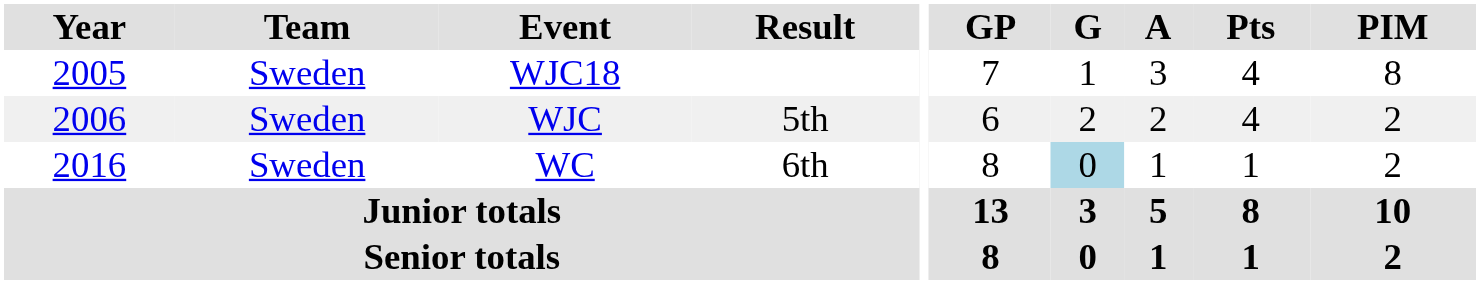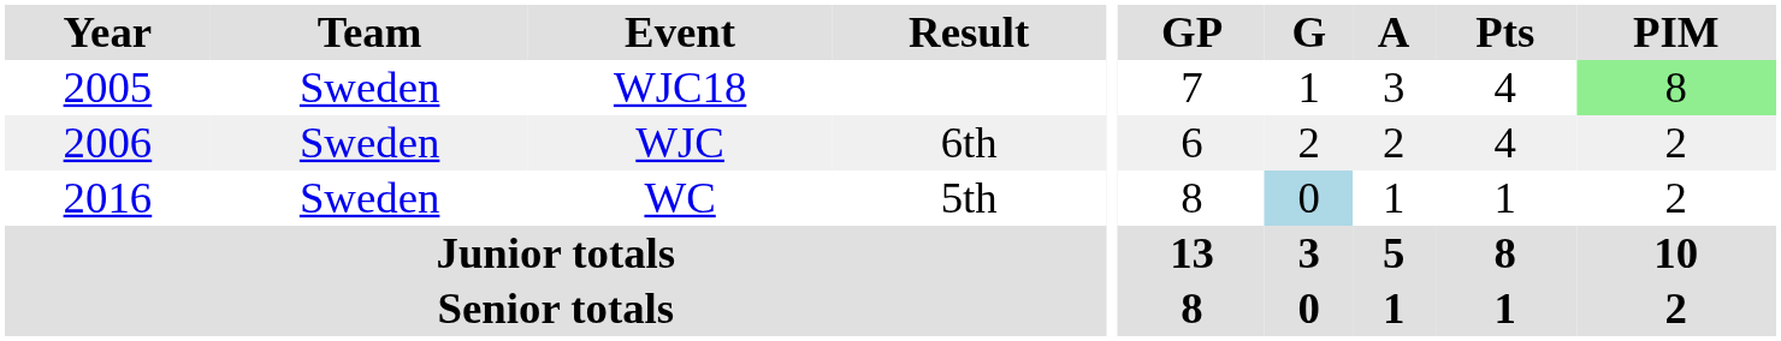WJC18 | PIM: no background -> lightgreen background
WJC | Result: 5th -> 6th
WC | Result: 6th -> 5th
